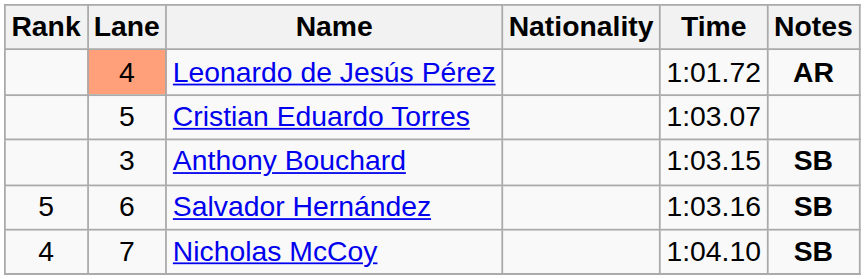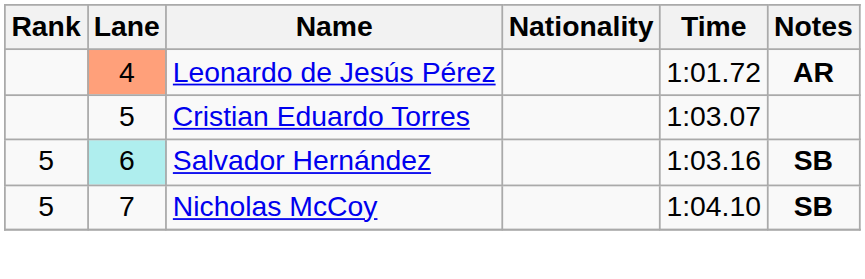- row: 3 | Anthony Bouchard | 1:03.15 | SB
Salvador Hernández | Lane: no background -> paleturquoise background
Nicholas McCoy | Rank: 4 -> 5
